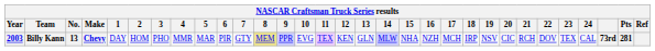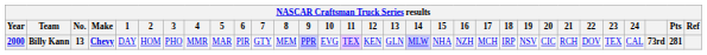Billy Kann | Year: 2003 -> 2000
Billy Kann | 8: khaki background -> no background
